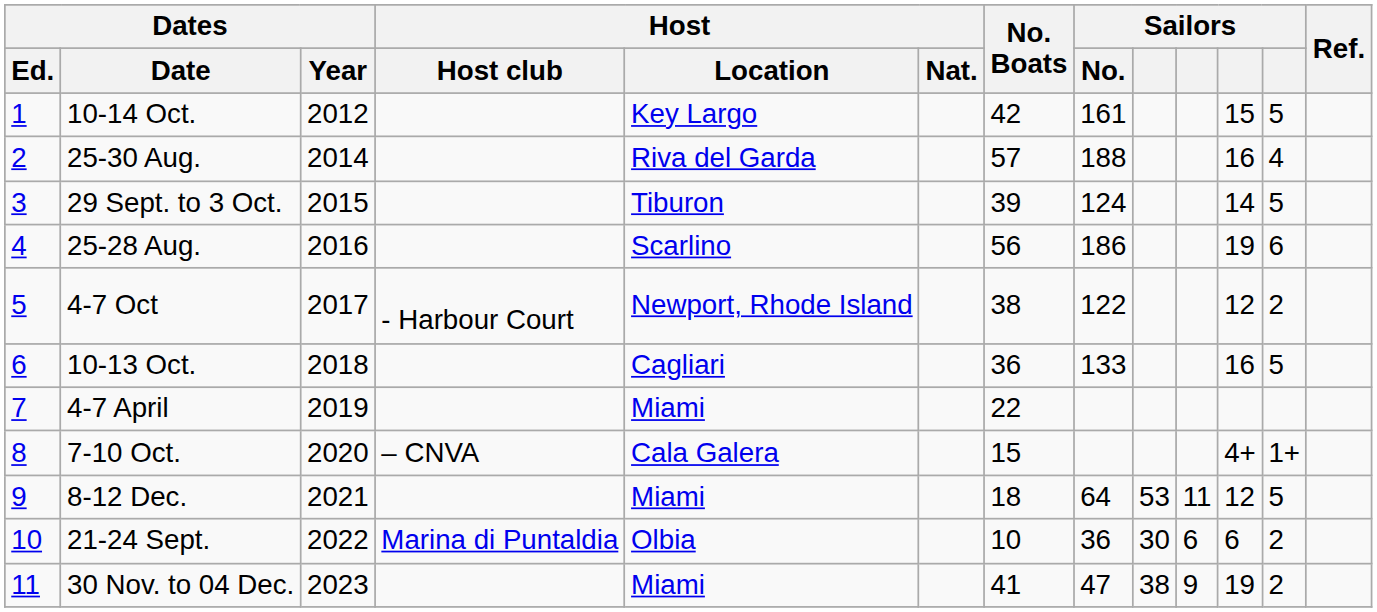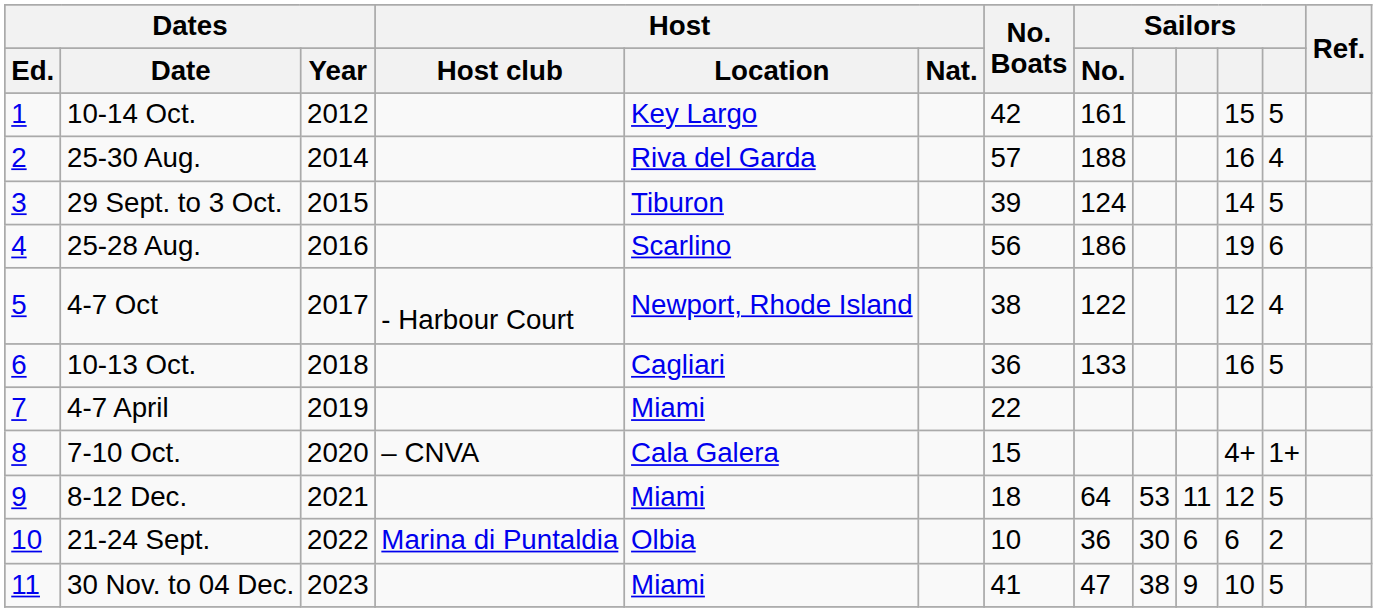4-7 Oct | column 12: 2 -> 4
30 Nov. to 04 Dec. | column 11: 19 -> 10
30 Nov. to 04 Dec. | column 12: 2 -> 5
